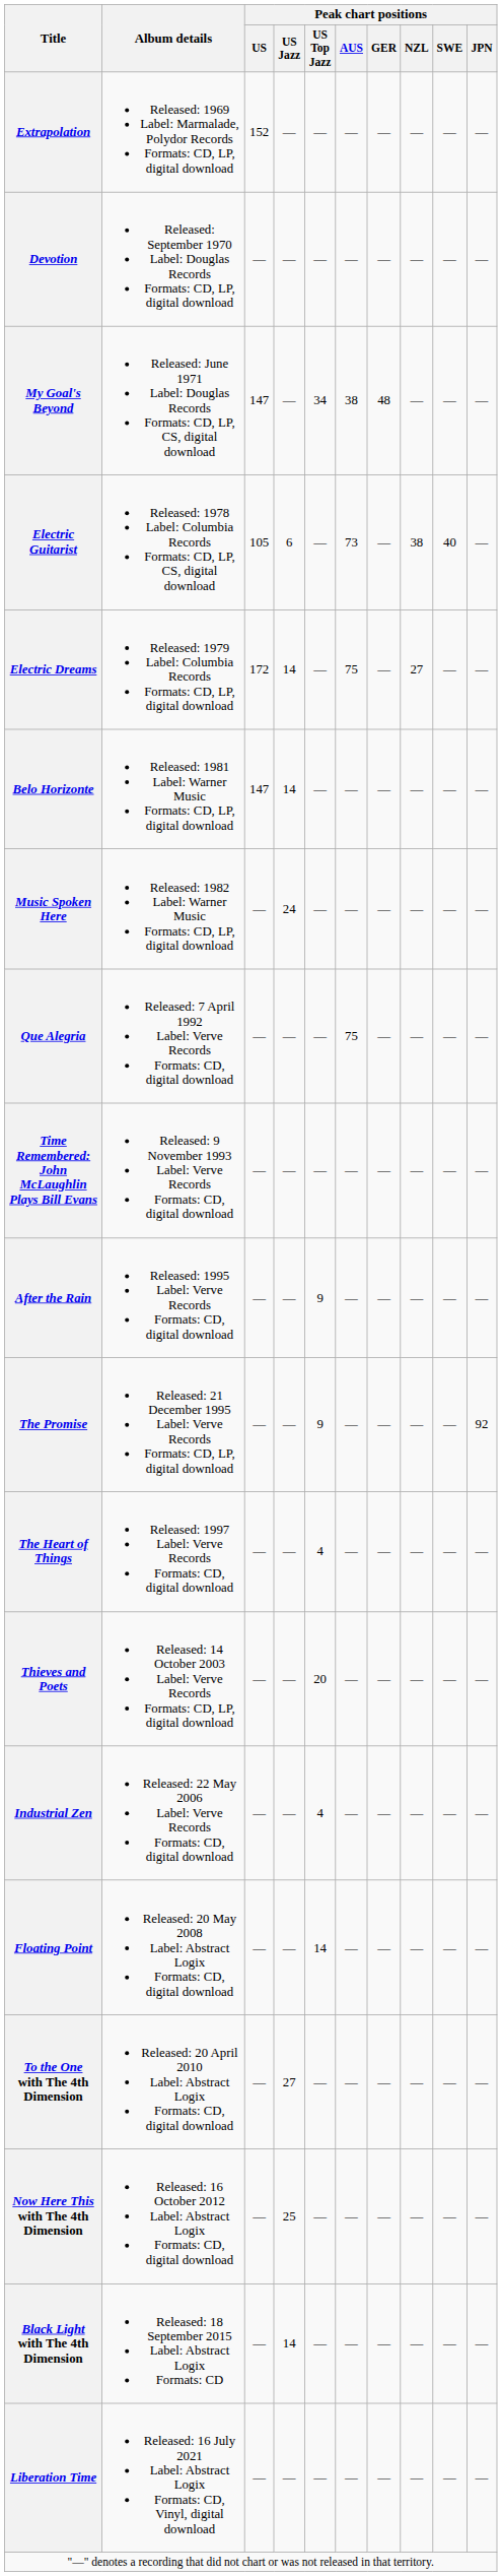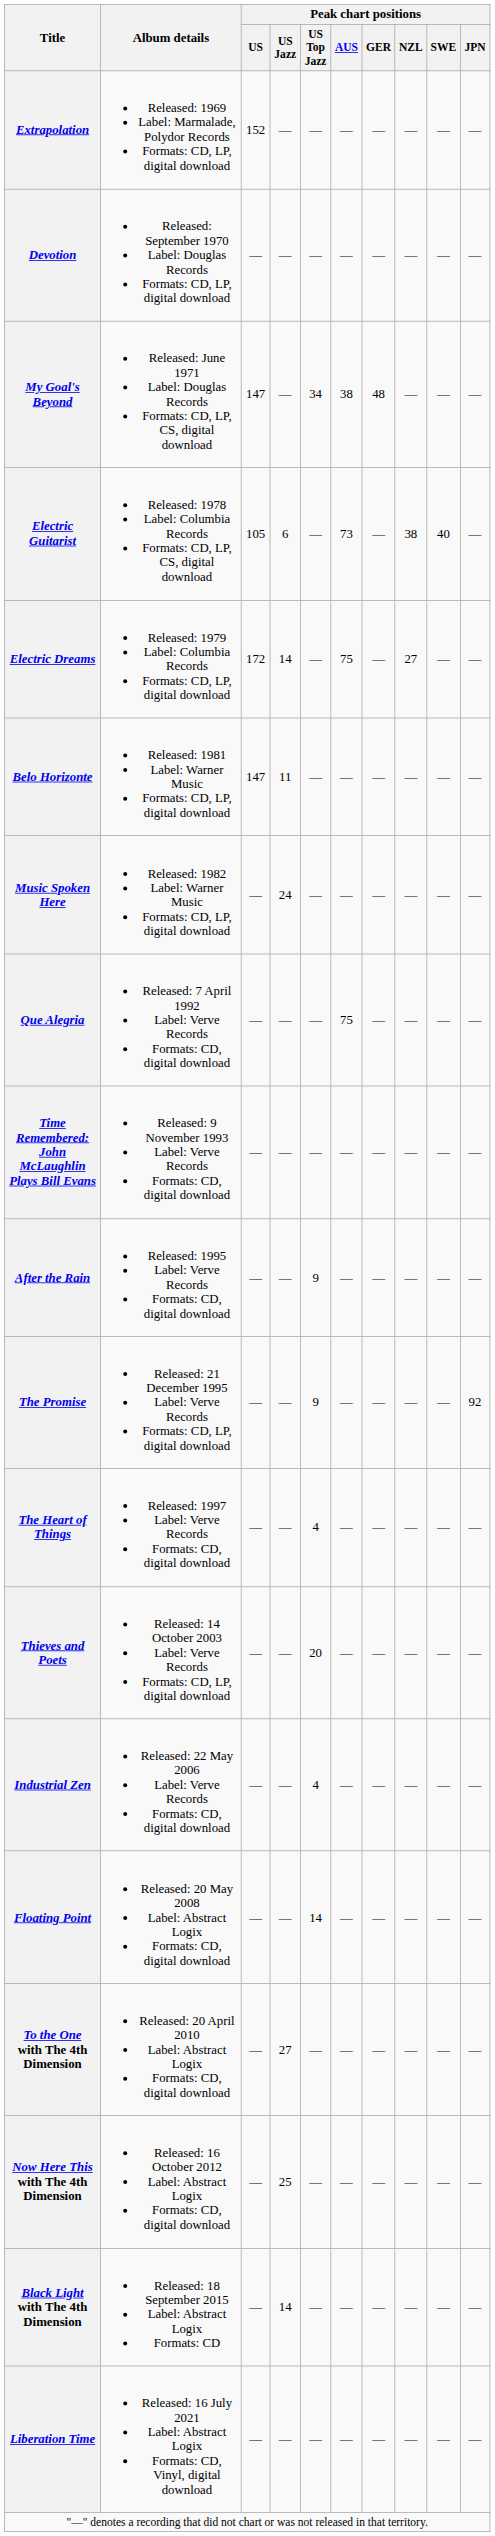Belo Horizonte | Peak chart positions / US Jazz: 14 -> 11
